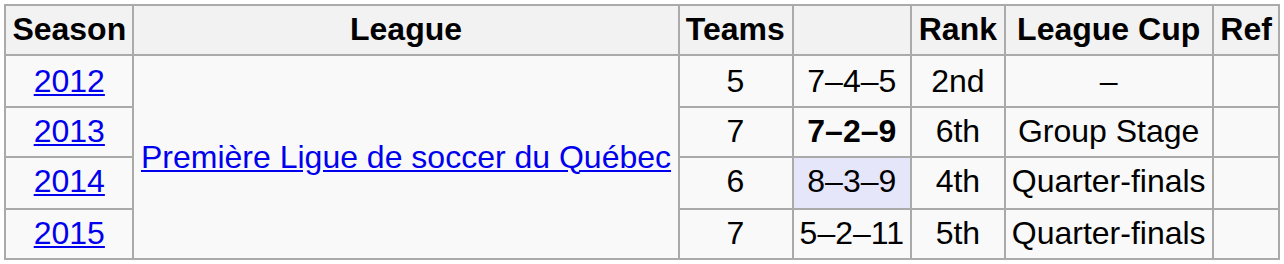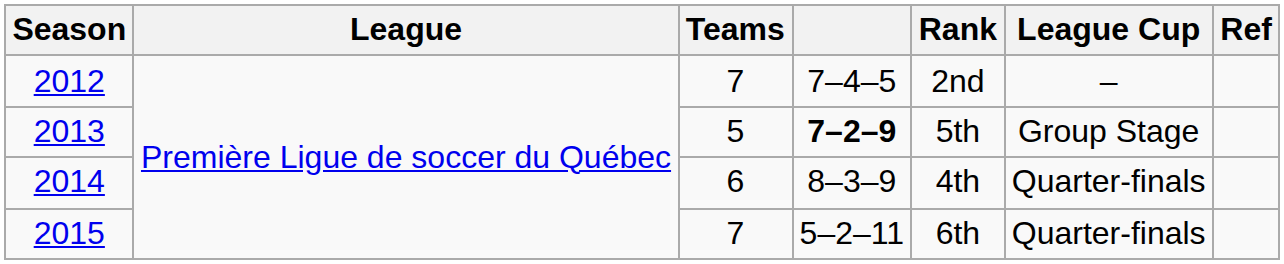2012 | Teams: 5 -> 7
2013 | Teams: 7 -> 5
2013 | Rank: 6th -> 5th
2014 | column 4: lavender background -> no background
2015 | Rank: 5th -> 6th
